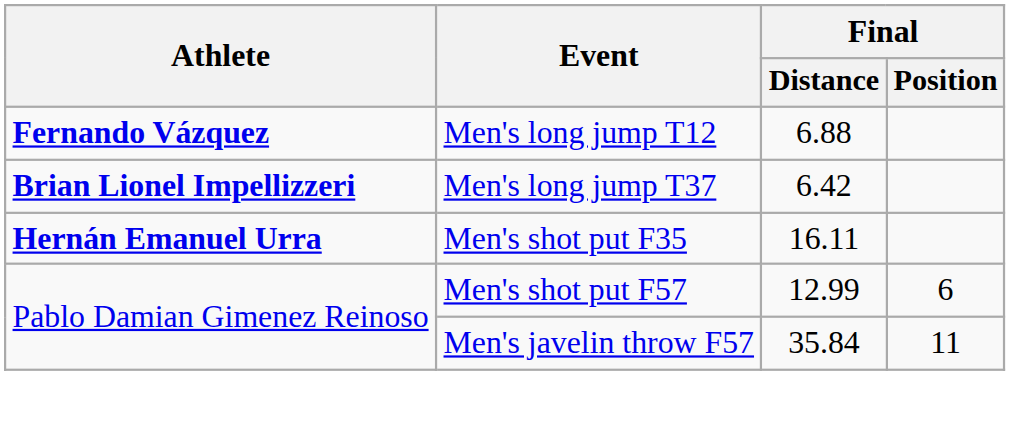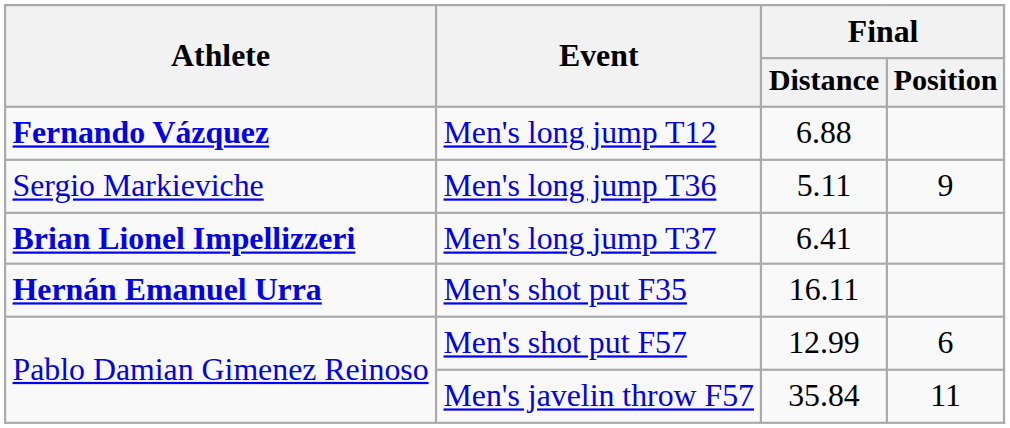+ row: Sergio Markieviche | Men's long jump T36 | 5.11 | 9
Men's long jump T37 | Final / Distance: 6.42 -> 6.41
